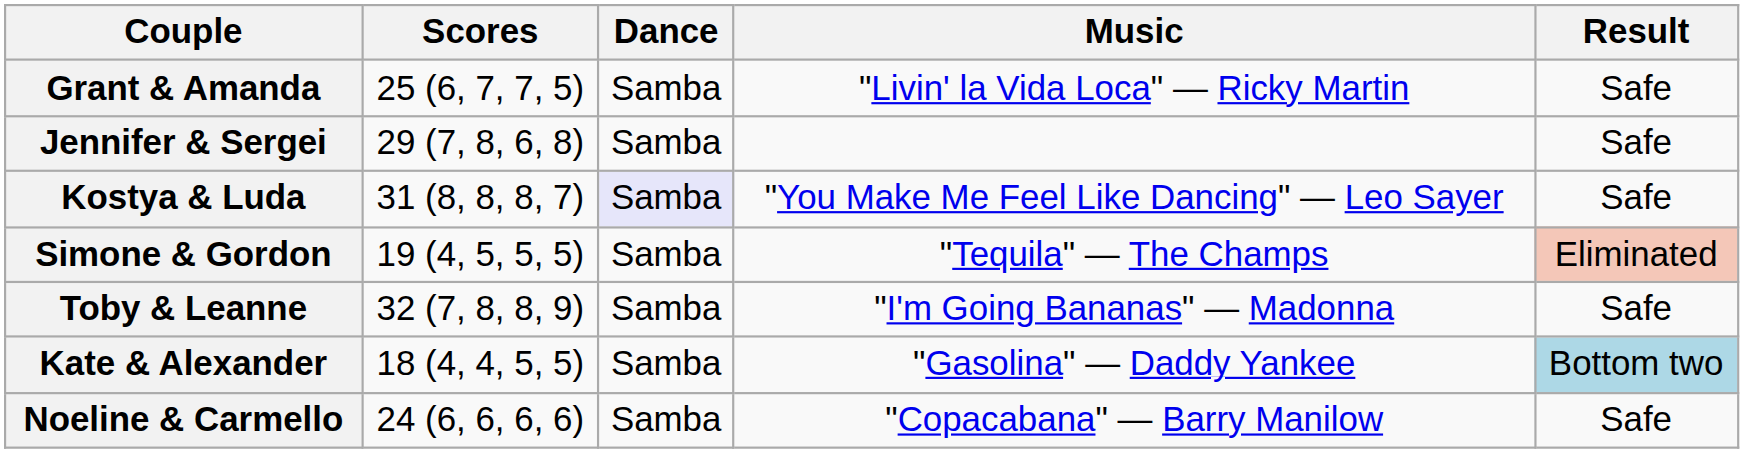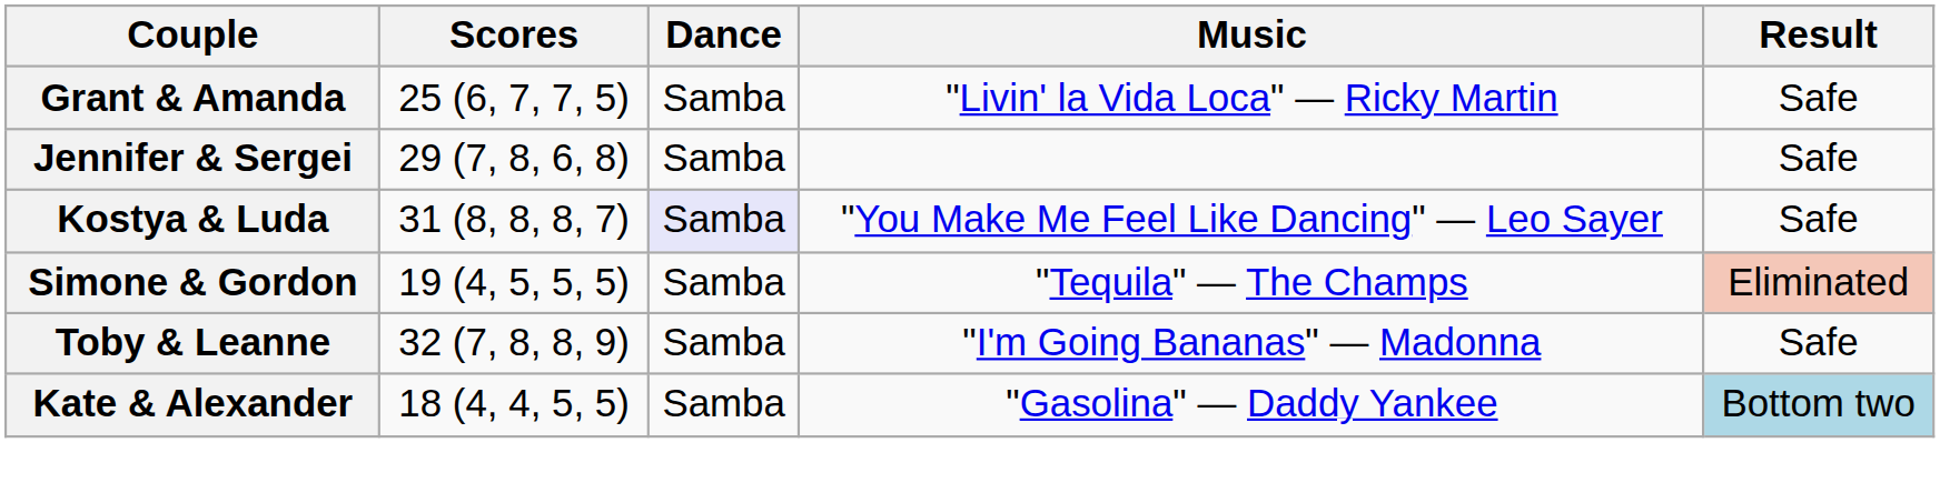- row: Noeline & Carmello | 24 (6, 6, 6, 6) | Samba | "Copacabana" — Barry Manilow | Safe
